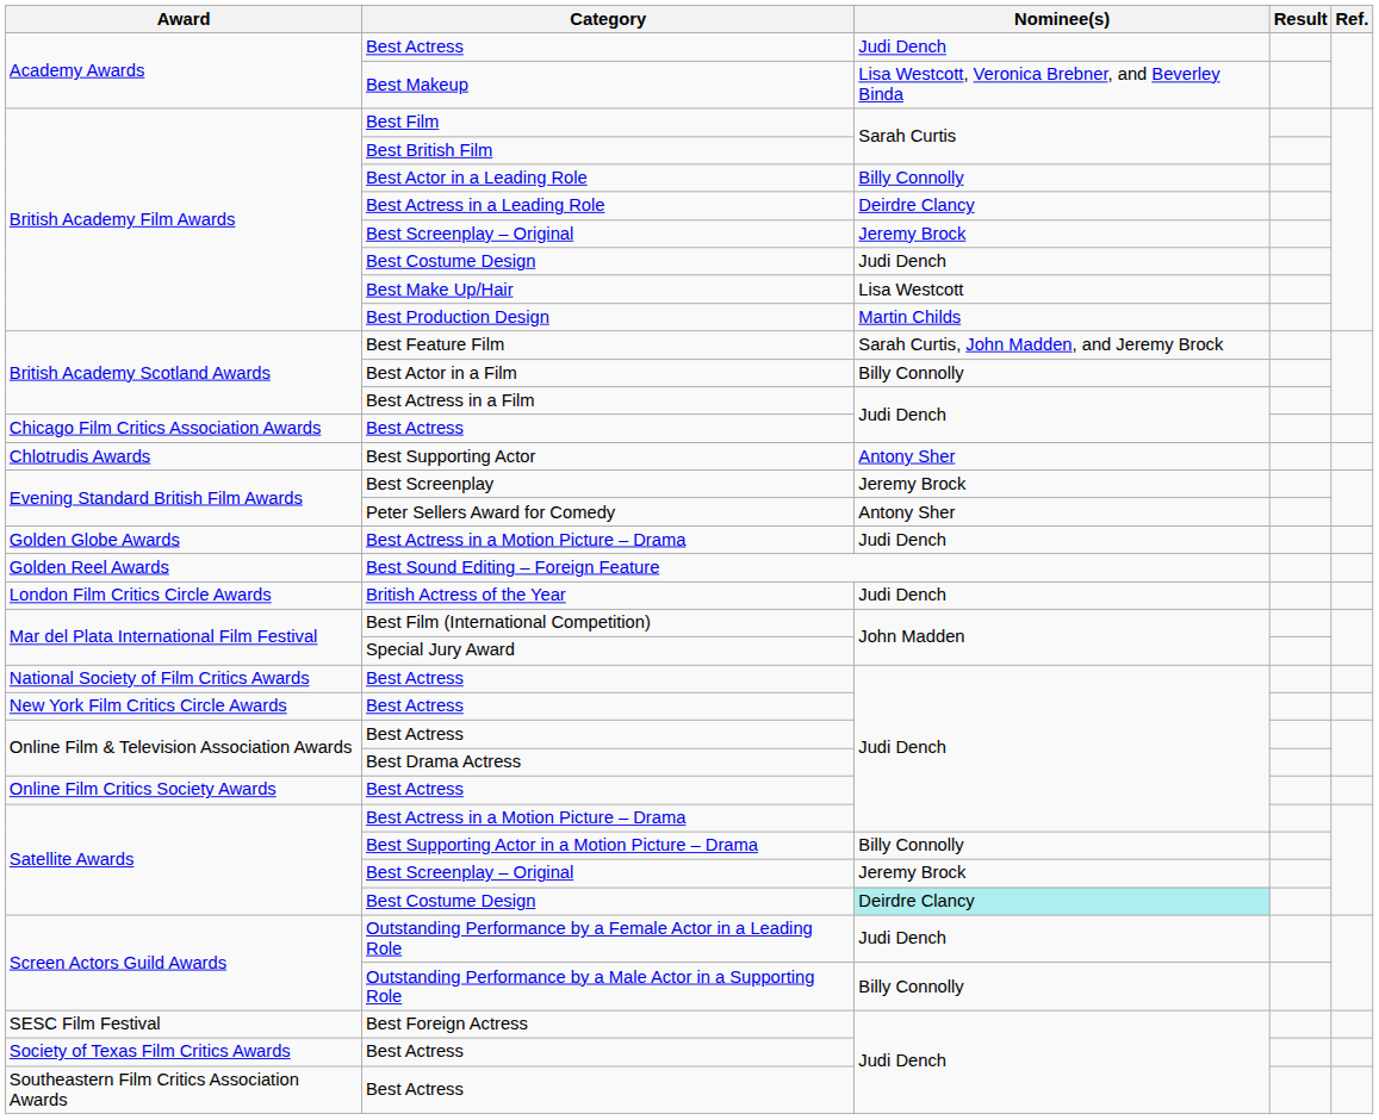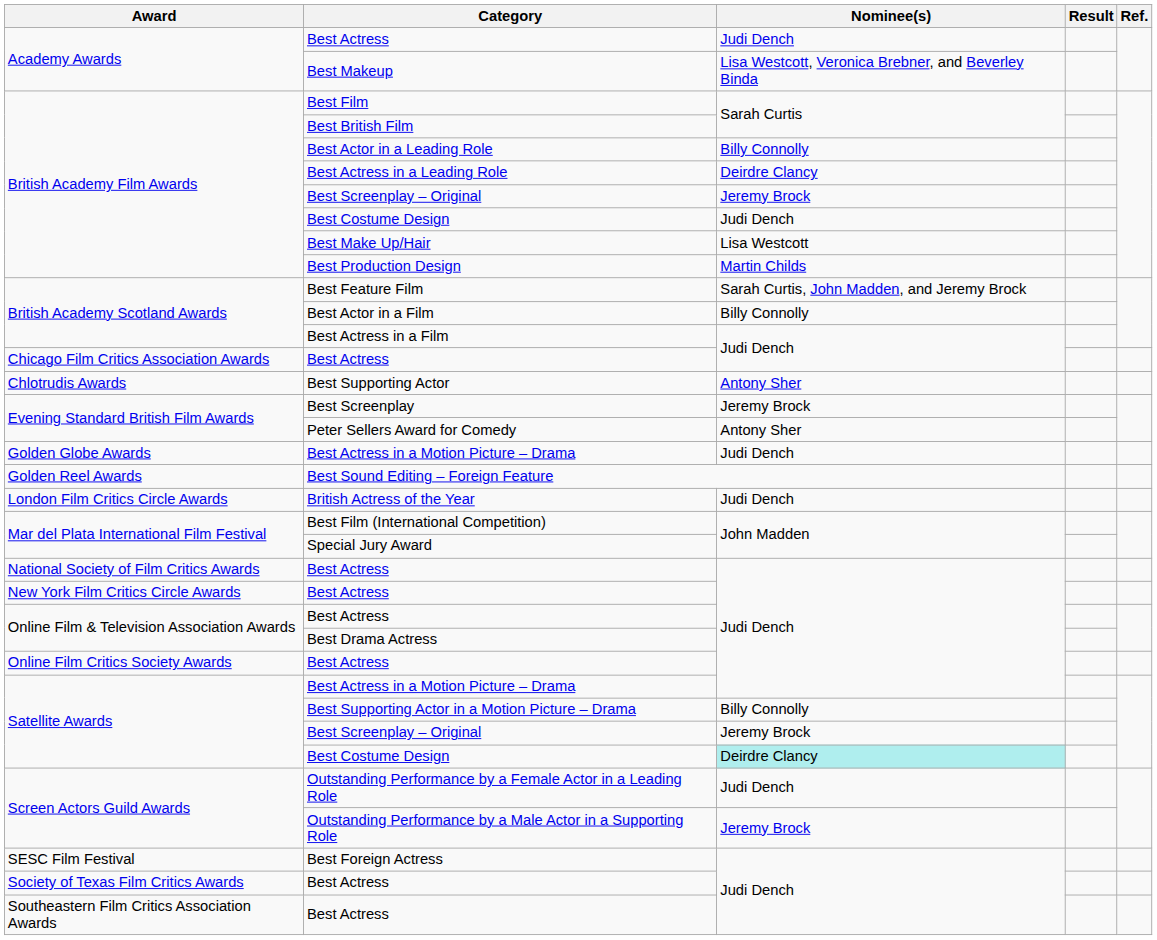Outstanding Performance by a Male Actor in a Supporting Role | Nominee(s): Billy Connolly -> Jeremy Brock
